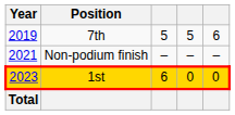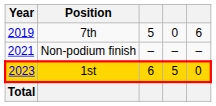7th | column 4: 5 -> 0
1st | column 4: 0 -> 5
